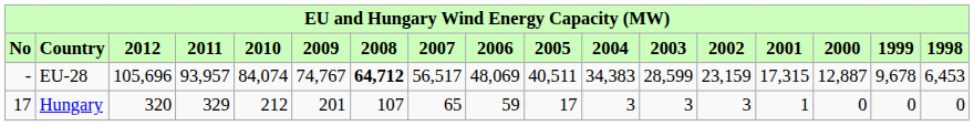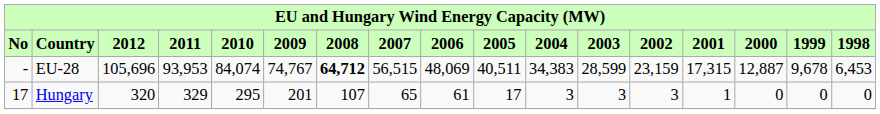EU-28 | 2011: 93,957 -> 93,953
EU-28 | 2007: 56,517 -> 56,515
Hungary | 2010: 212 -> 295
Hungary | 2006: 59 -> 61
